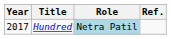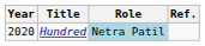Hundred | Year: 2017 -> 2020
